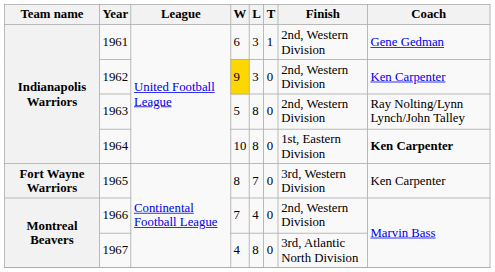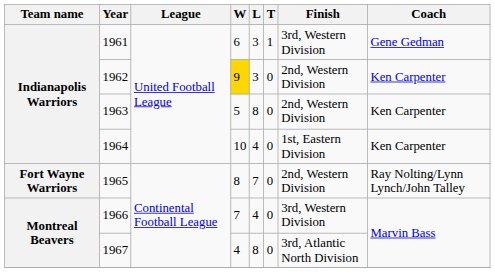1961 | Finish: 2nd, Western Division -> 3rd, Western Division
1963 | Coach: Ray Nolting/Lynn Lynch/John Talley -> Ken Carpenter
1964 | L: 8 -> 4
1964 | Coach: bold -> normal
1965 | Finish: 3rd, Western Division -> 2nd, Western Division
1965 | Coach: Ken Carpenter -> Ray Nolting/Lynn Lynch/John Talley
1966 | Finish: 2nd, Western Division -> 3rd, Western Division
